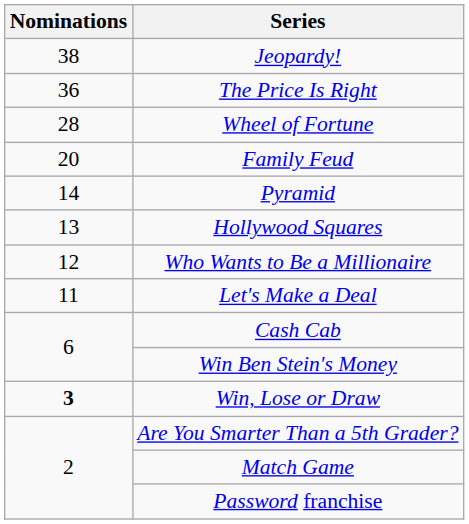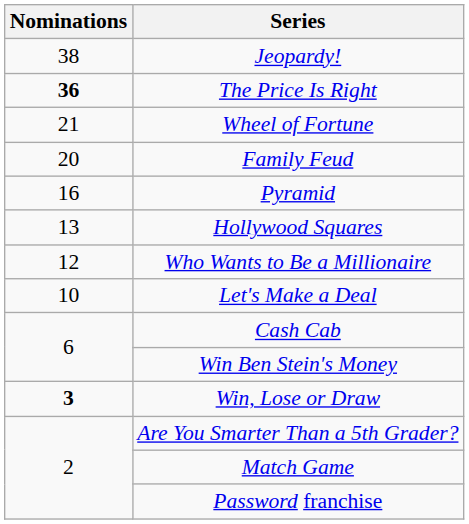The Price Is Right | Nominations: normal -> bold
Wheel of Fortune | Nominations: 28 -> 21
Pyramid | Nominations: 14 -> 16
Let's Make a Deal | Nominations: 11 -> 10
